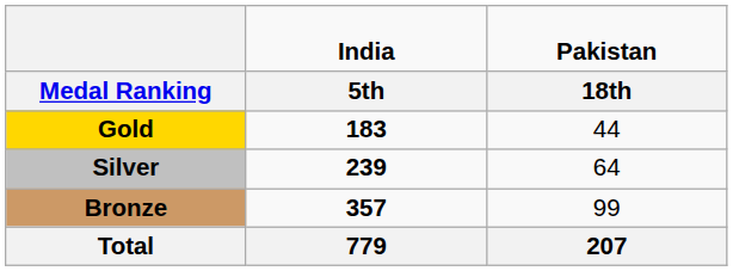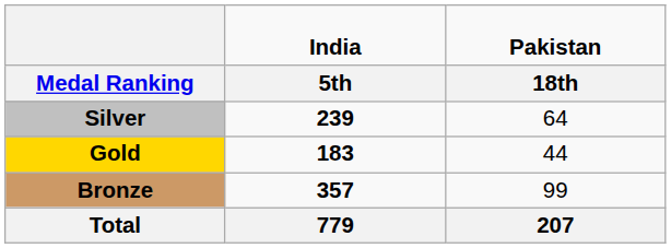rows swapped: Gold <-> Silver
